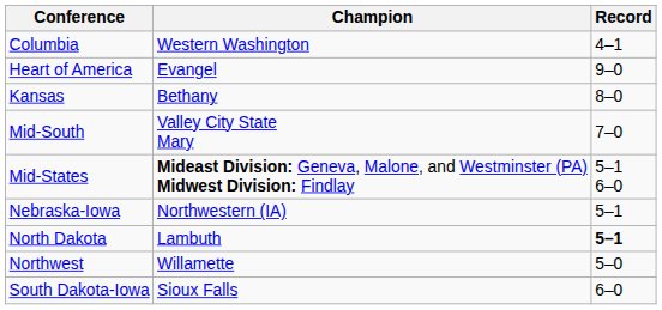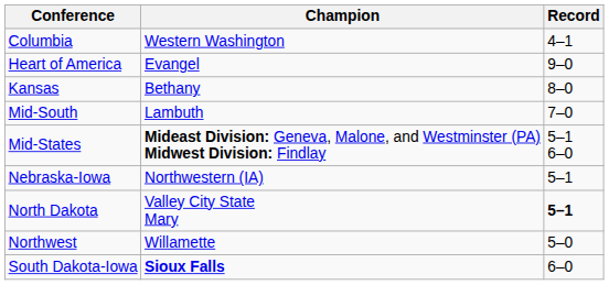Mid-South | Champion: Valley City State Mary -> Lambuth
North Dakota | Champion: Lambuth -> Valley City State Mary
South Dakota-Iowa | Champion: normal -> bold
